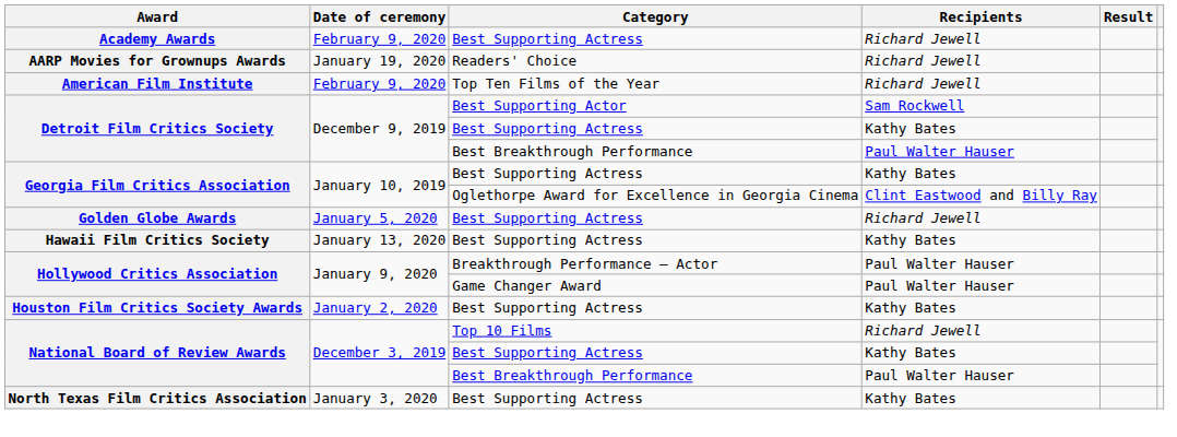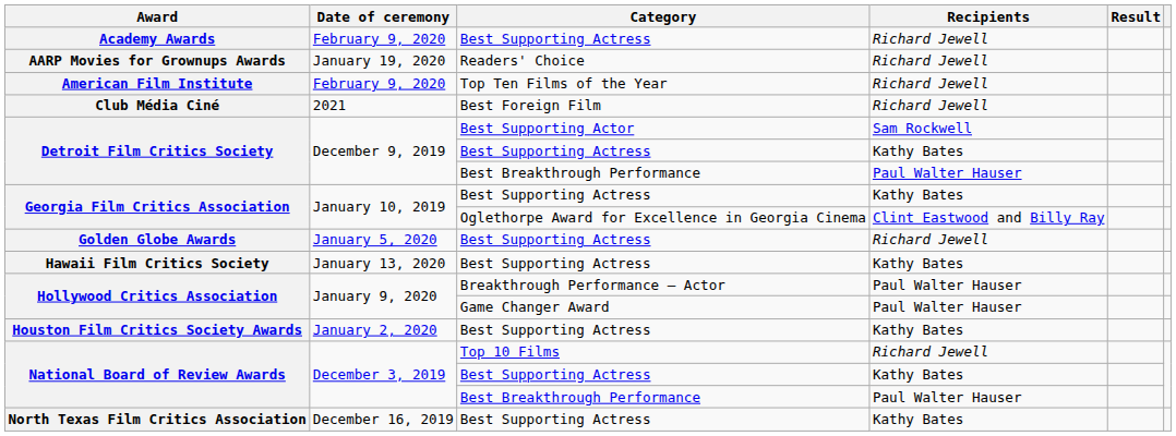+ row: Club Média Ciné | 2021 | Best Foreign Film | Richard Jewell
North Texas Film Critics Association | Date of ceremony: January 3, 2020 -> December 16, 2019
